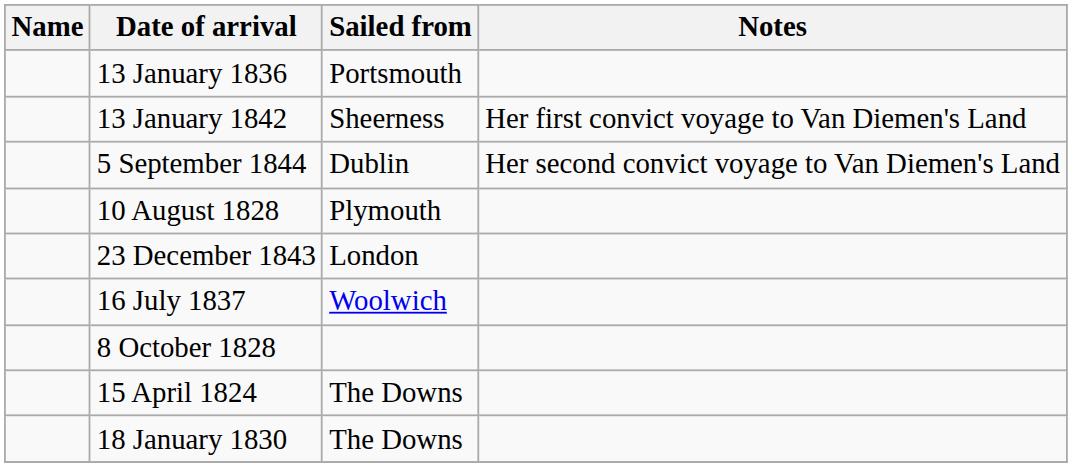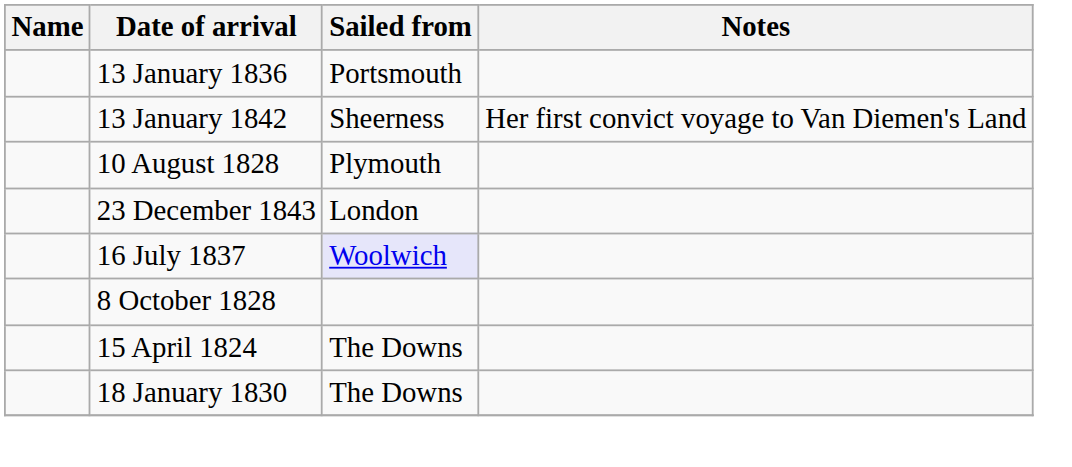- row: 5 September 1844 | Dublin | Her second convict voyage to Van Diemen's Land
16 July 1837 | Sailed from: no background -> lavender background
